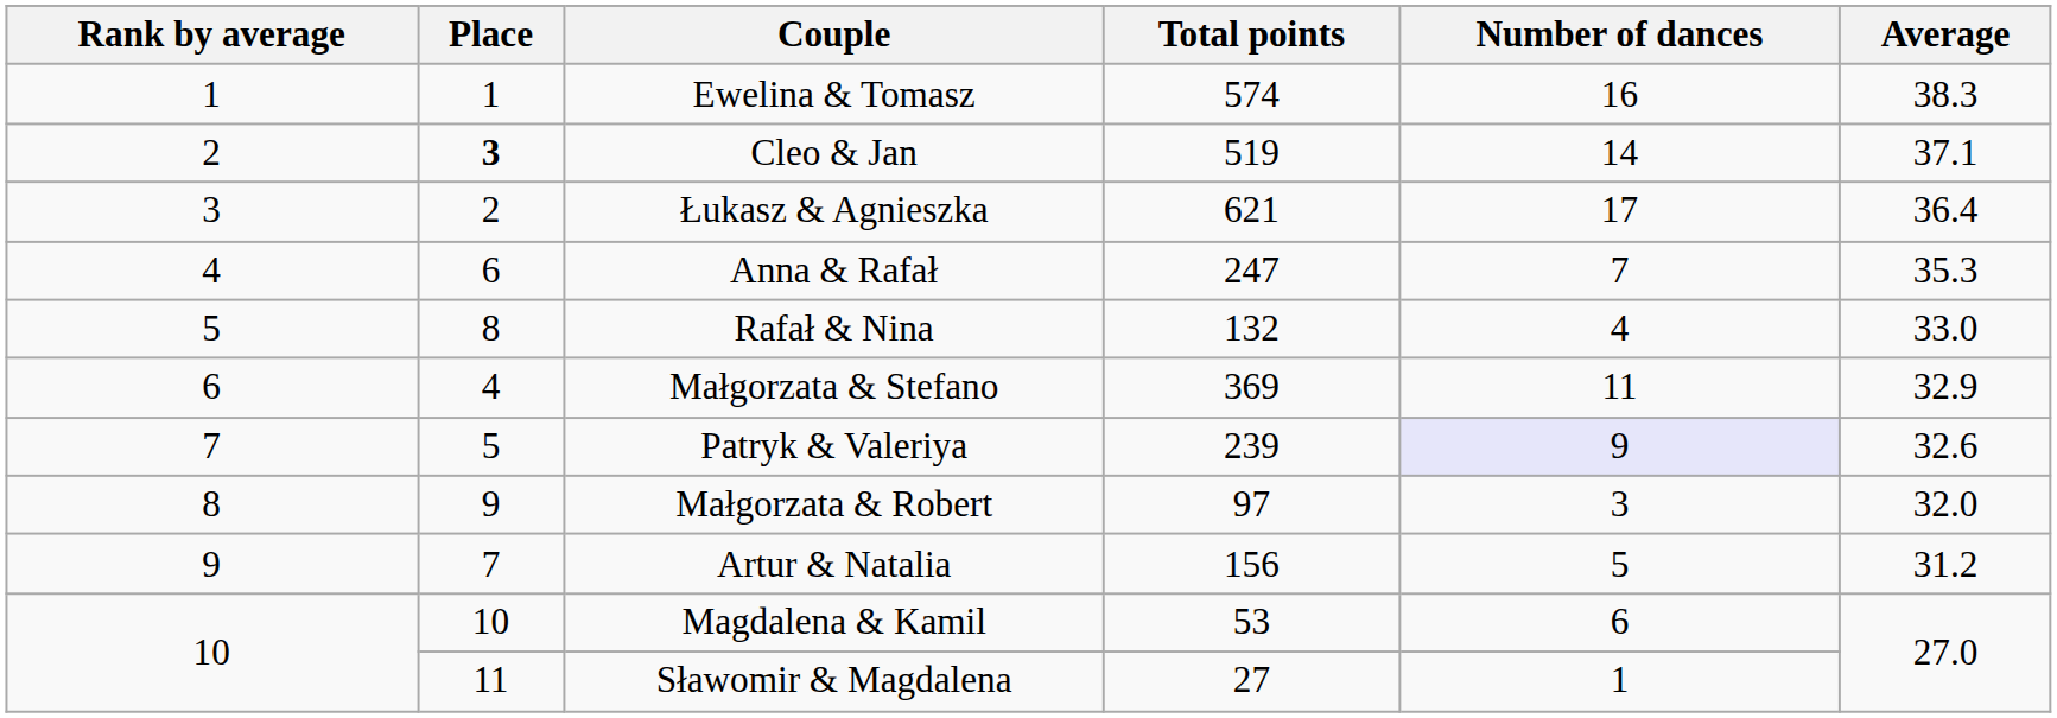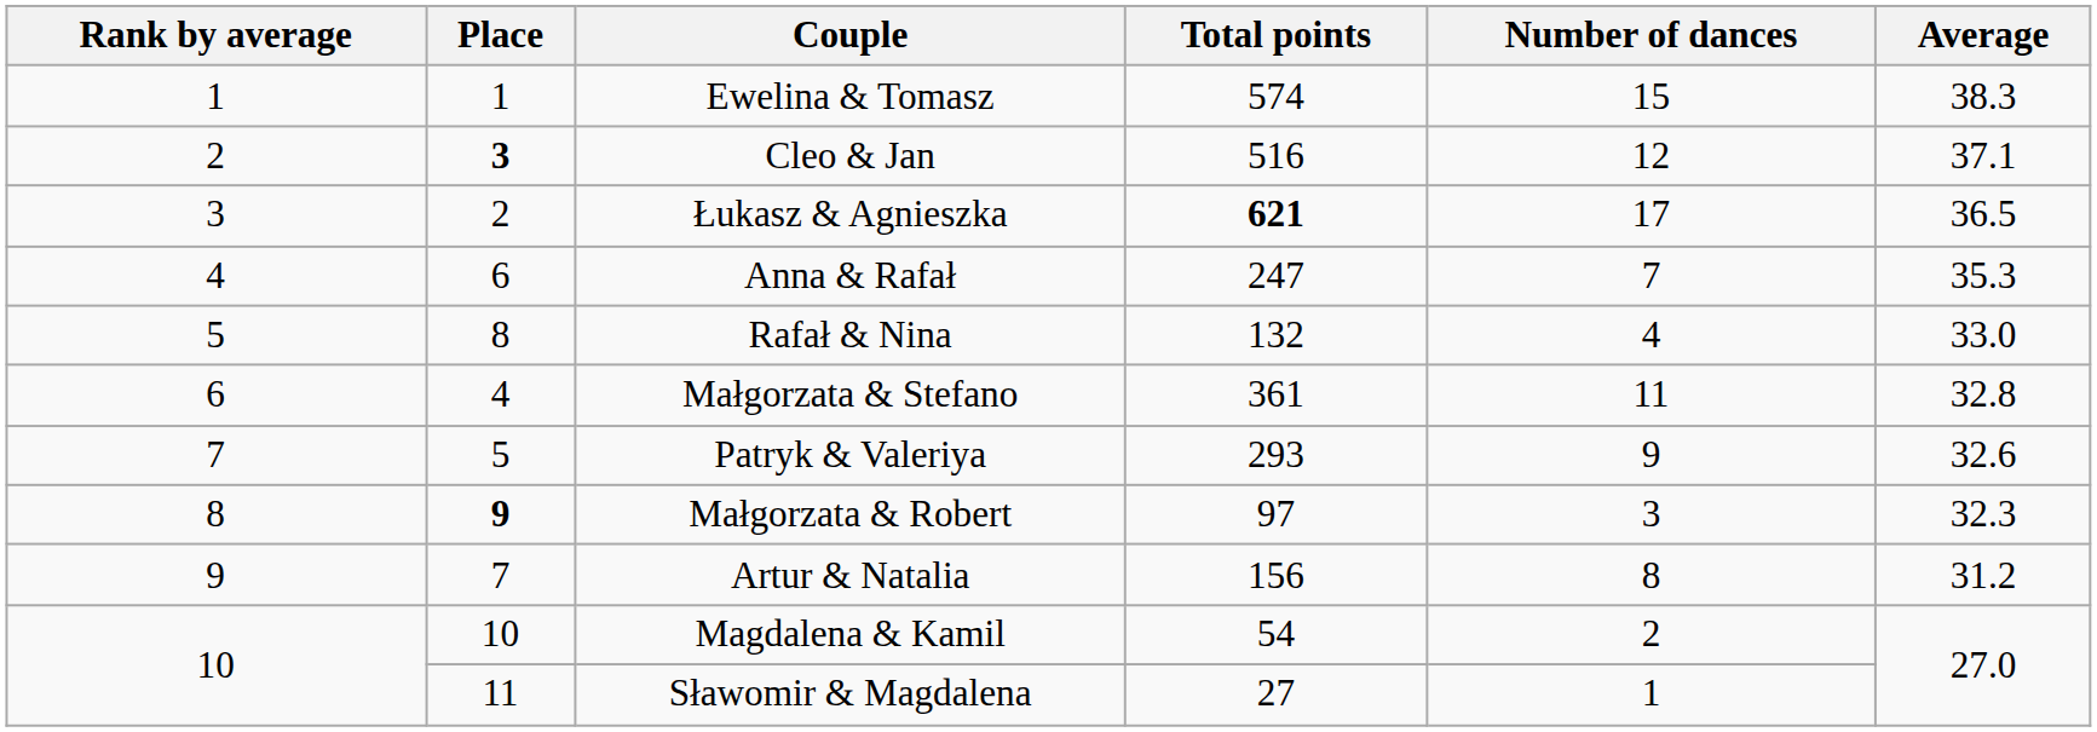Ewelina & Tomasz | Number of dances: 16 -> 15
Cleo & Jan | Total points: 519 -> 516
Cleo & Jan | Number of dances: 14 -> 12
Łukasz & Agnieszka | Total points: normal -> bold
Łukasz & Agnieszka | Average: 36.4 -> 36.5
Małgorzata & Stefano | Total points: 369 -> 361
Małgorzata & Stefano | Average: 32.9 -> 32.8
Patryk & Valeriya | Total points: 239 -> 293
Patryk & Valeriya | Number of dances: lavender background -> no background
Małgorzata & Robert | Place: normal -> bold
Małgorzata & Robert | Average: 32.0 -> 32.3
Artur & Natalia | Number of dances: 5 -> 8
Magdalena & Kamil | Total points: 53 -> 54
Magdalena & Kamil | Number of dances: 6 -> 2
